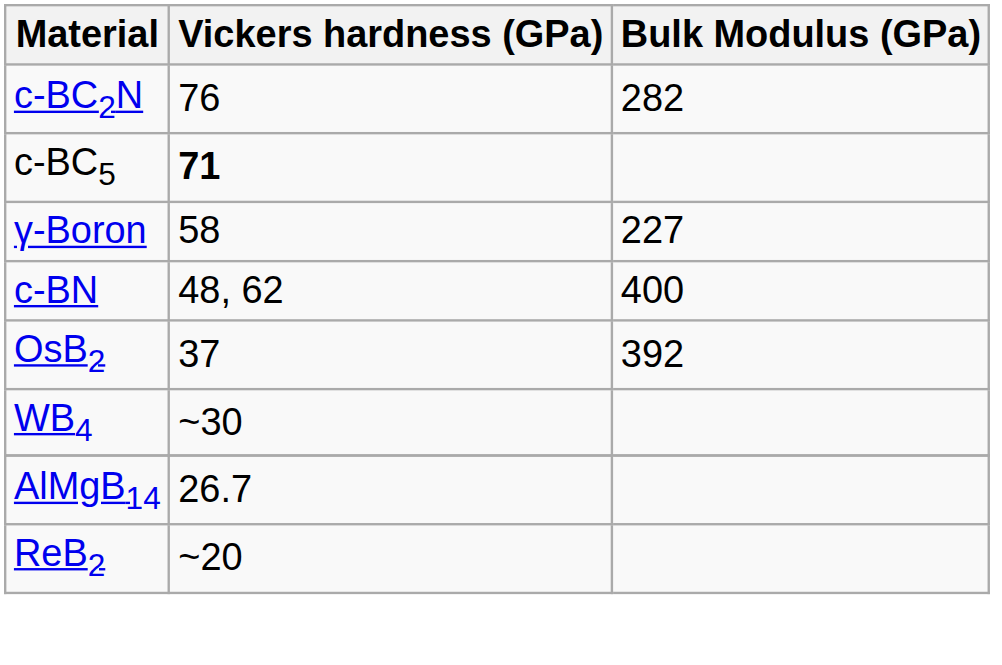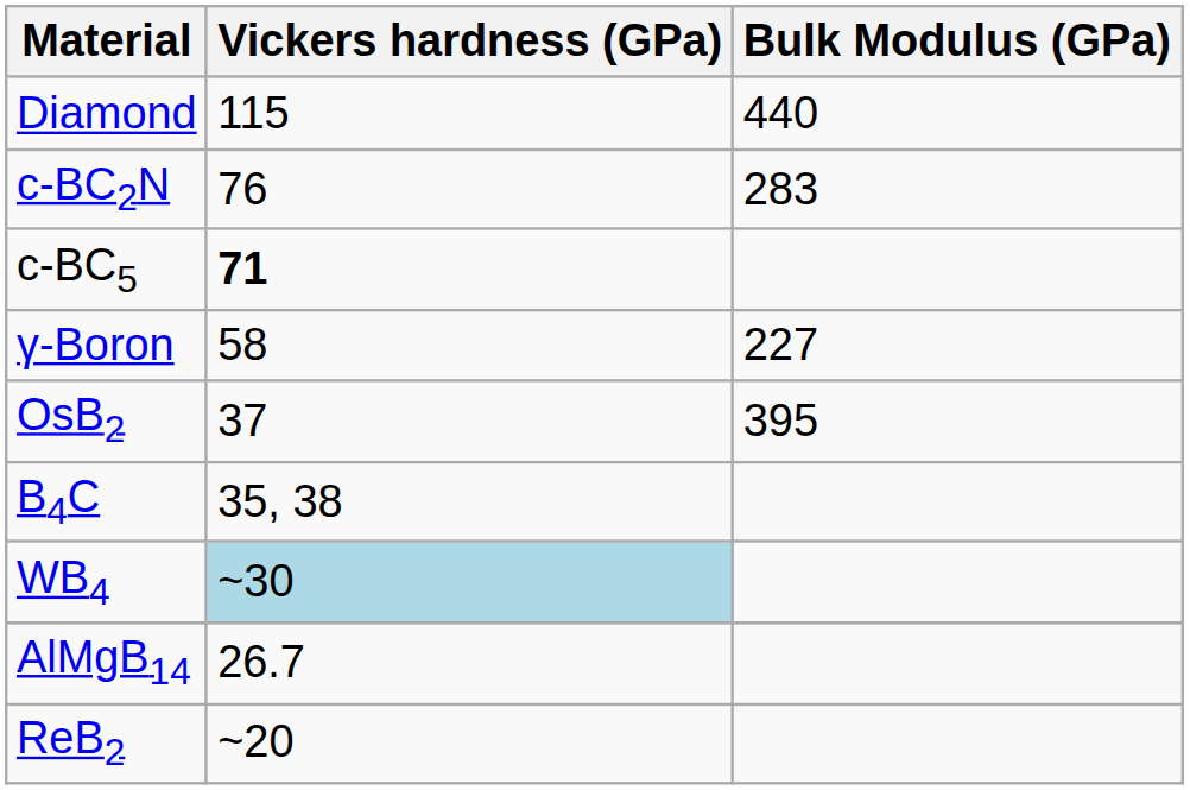+ row: Diamond | 115 | 440
c-BC2N | Bulk Modulus (GPa): 282 -> 283
- row: c-BN | 48, 62 | 400
OsB2 | Bulk Modulus (GPa): 392 -> 395
+ row: B4C | 35, 38
WB4 | Vickers hardness (GPa): no background -> lightblue background
